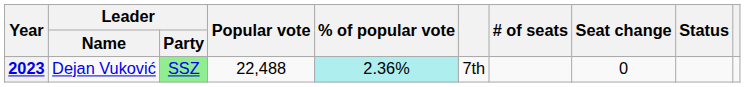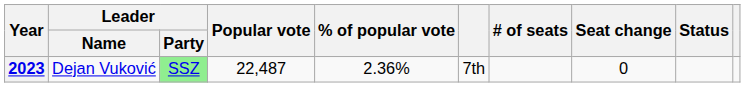2023 | Popular vote: 22,488 -> 22,487
2023 | % of popular vote: paleturquoise background -> no background
